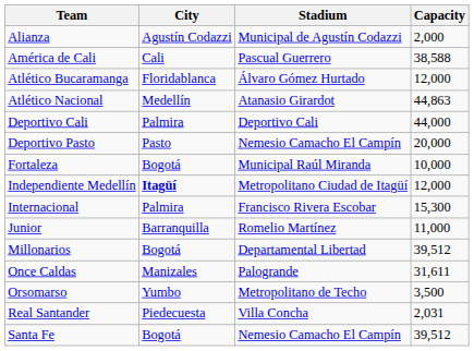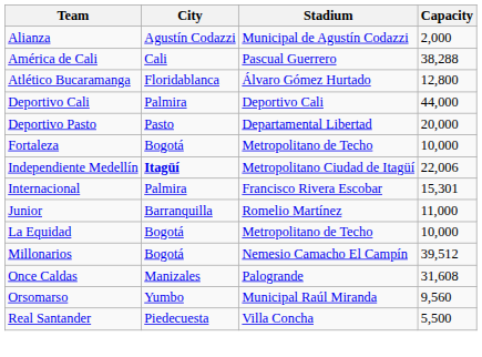América de Cali | Capacity: 38,588 -> 38,288
Atlético Bucaramanga | Capacity: 12,000 -> 12,800
- row: Atlético Nacional | Medellín | Atanasio Girardot | 44,863
Deportivo Pasto | Stadium: Nemesio Camacho El Campín -> Departamental Libertad
Fortaleza | Stadium: Municipal Raúl Miranda -> Metropolitano de Techo
Independiente Medellín | Capacity: 12,000 -> 22,006
Internacional | Capacity: 15,300 -> 15,301
+ row: La Equidad | Bogotá | Metropolitano de Techo | 10,000
Millonarios | Stadium: Departamental Libertad -> Nemesio Camacho El Campín
Once Caldas | Capacity: 31,611 -> 31,608
Orsomarso | Stadium: Metropolitano de Techo -> Municipal Raúl Miranda
Orsomarso | Capacity: 3,500 -> 9,560
Real Santander | Capacity: 2,031 -> 5,500
- row: Santa Fe | Bogotá | Nemesio Camacho El Campín | 39,512
